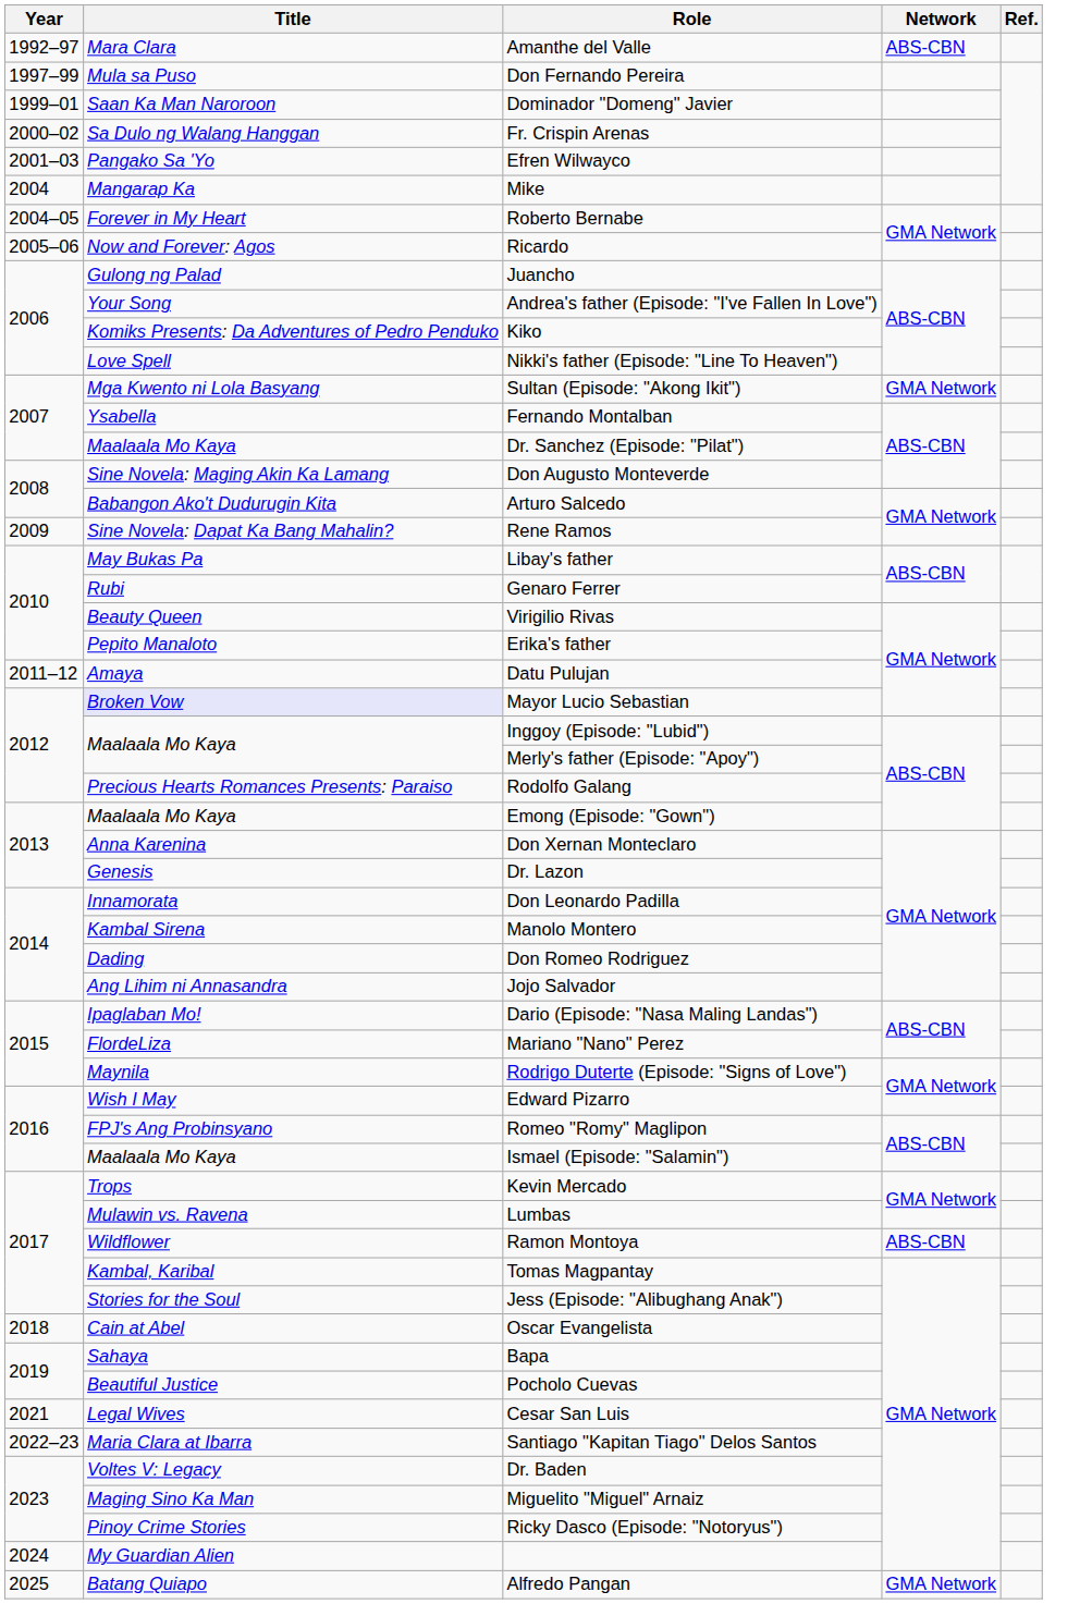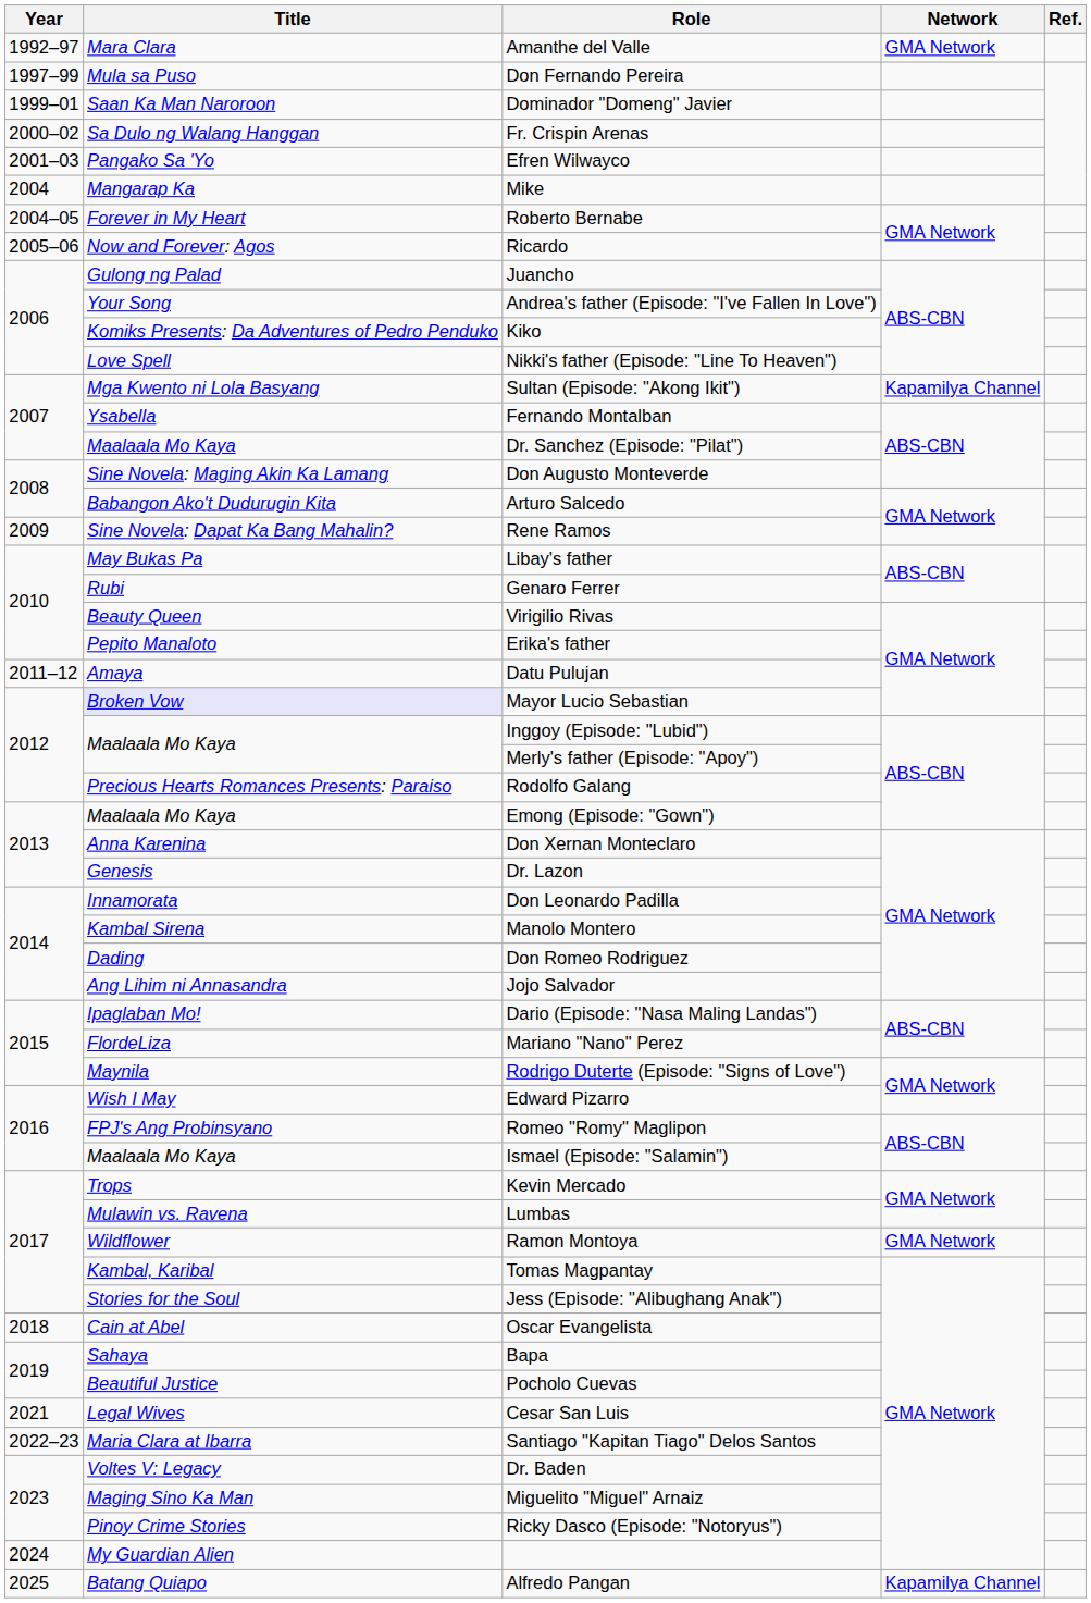Amanthe del Valle | Network: ABS-CBN -> GMA Network
Sultan (Episode: "Akong Ikit") | Network: GMA Network -> Kapamilya Channel
Ramon Montoya | Network: ABS-CBN -> GMA Network
Alfredo Pangan | Network: GMA Network -> Kapamilya Channel
